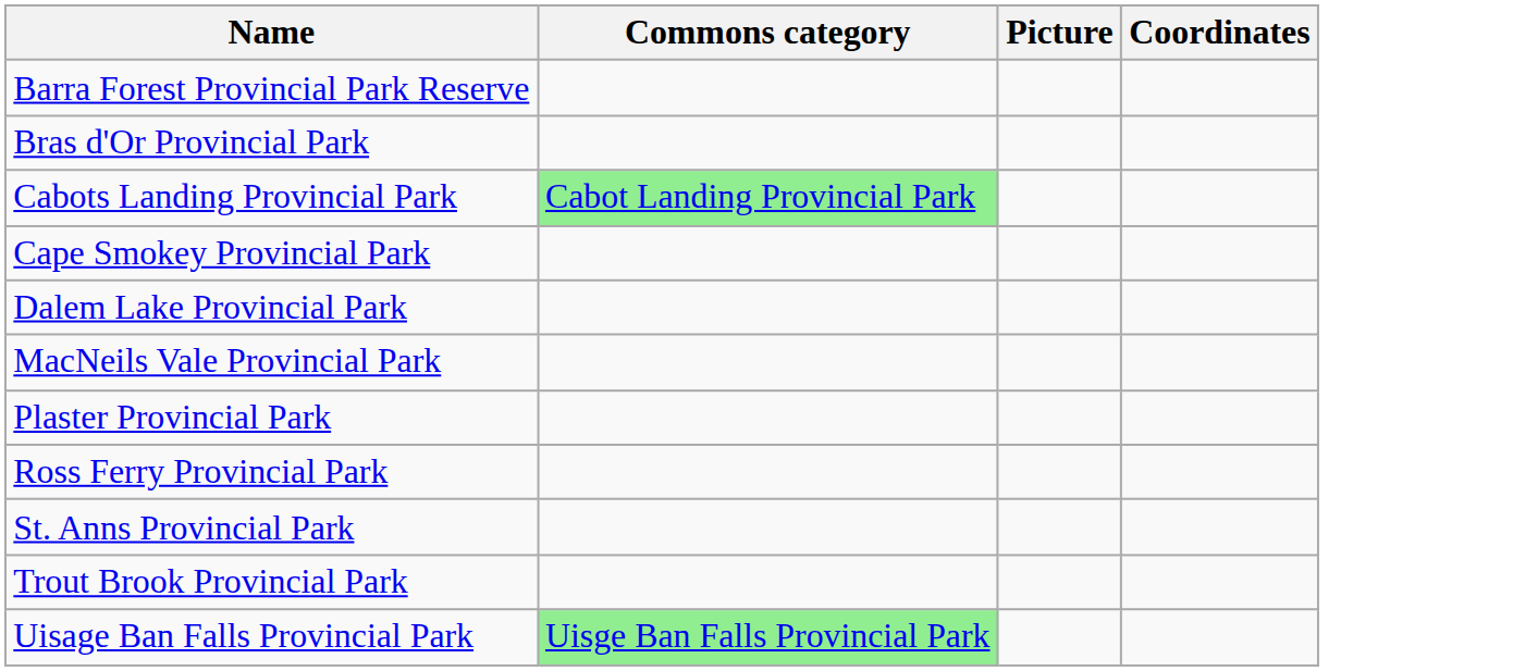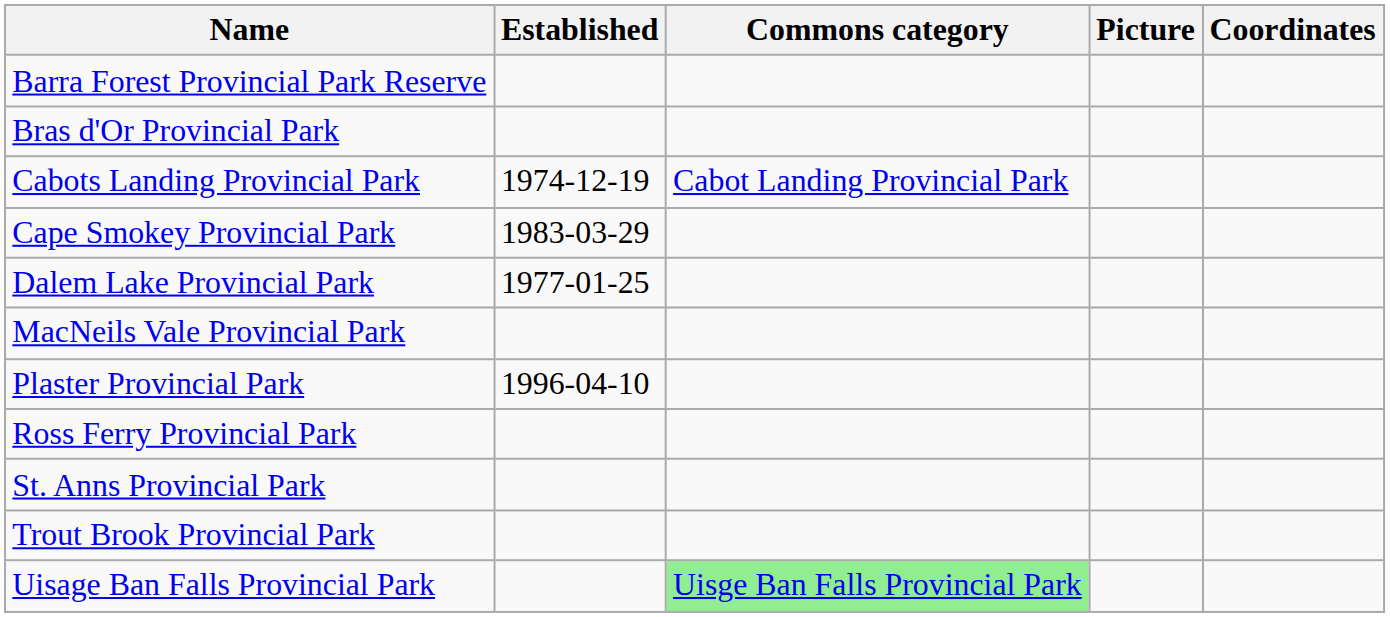+ column: Established | 1974-12-19 | 1983-03-29 | 1977-01-25 | 1996-04-10
Cabots Landing Provincial Park | Commons category: lightgreen background -> no background
